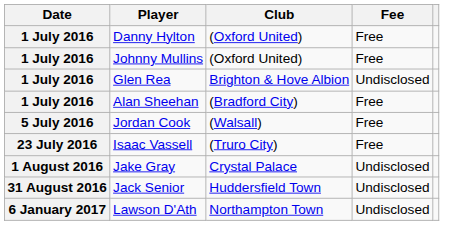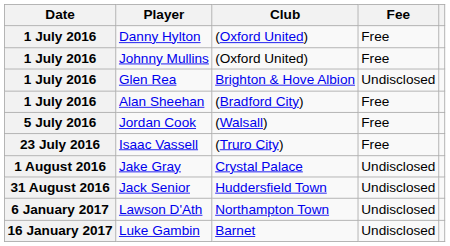+ row: 16 January 2017 | Luke Gambin | Barnet | Undisclosed
